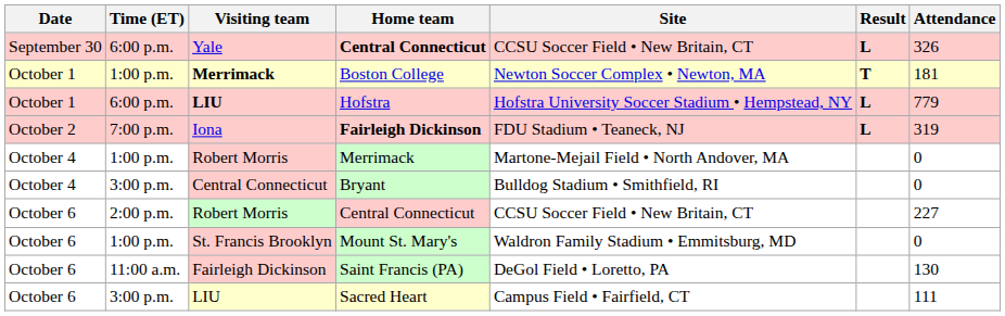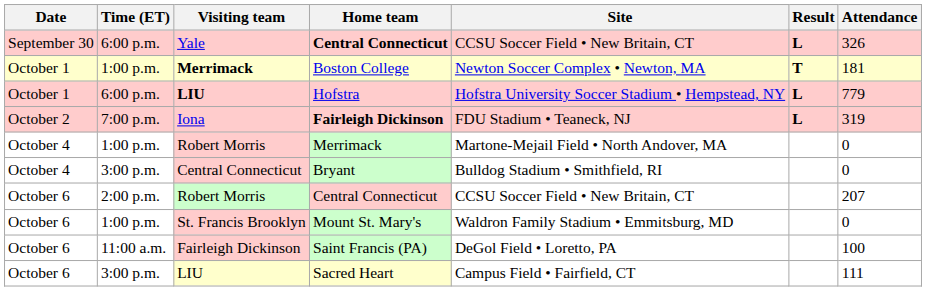Robert Morris / Central Connecticut | Attendance: 227 -> 207
Saint Francis (PA) | Attendance: 130 -> 100
